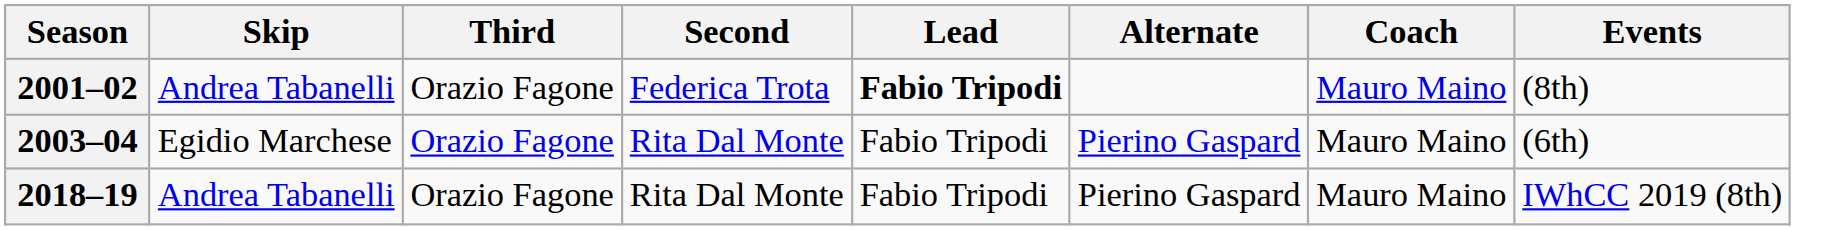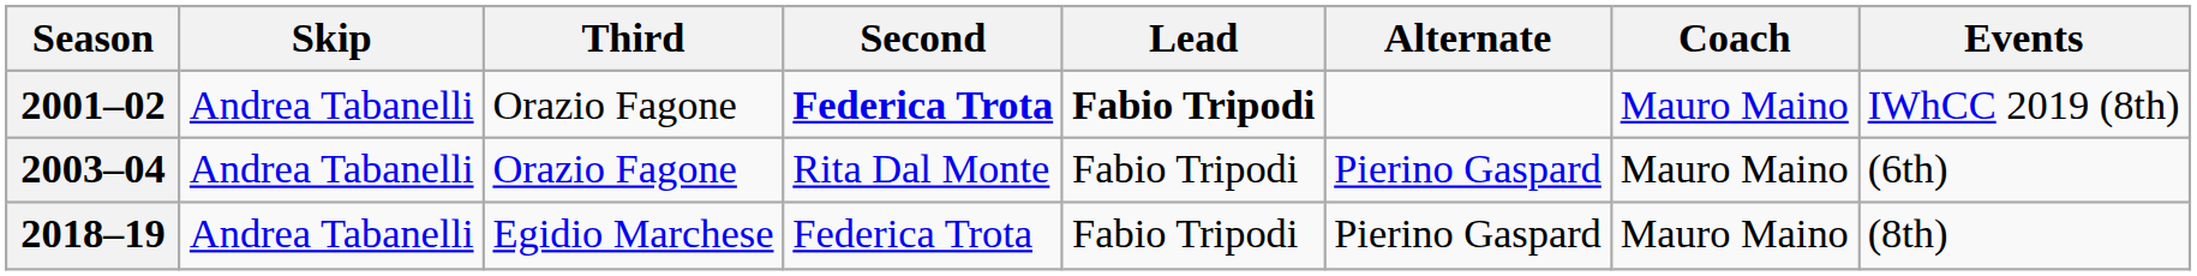2001–02 | Second: normal -> bold
2001–02 | Events: (8th) -> IWhCC 2019 (8th)
2003–04 | Skip: Egidio Marchese -> Andrea Tabanelli
2018–19 | Third: Orazio Fagone -> Egidio Marchese
2018–19 | Second: Rita Dal Monte -> Federica Trota
2018–19 | Events: IWhCC 2019 (8th) -> (8th)
